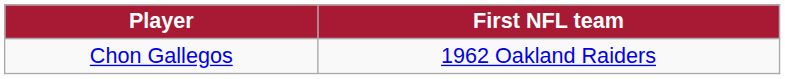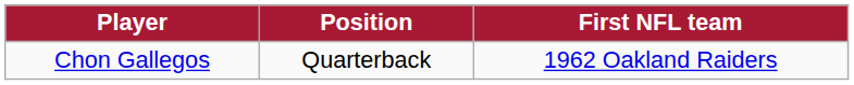+ column: Position | Quarterback
